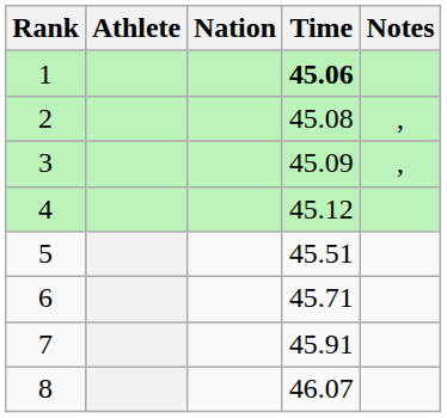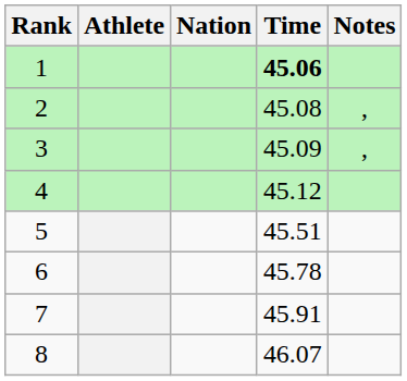6 | Time: 45.71 -> 45.78
